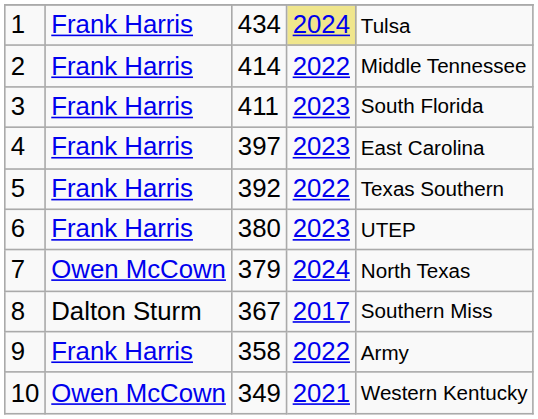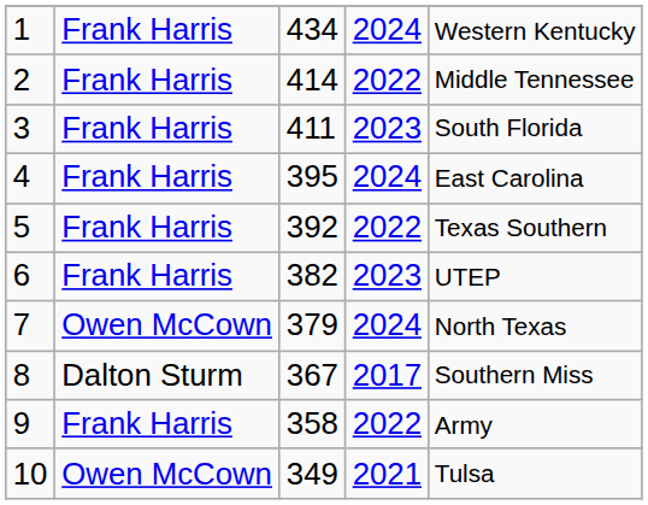1 | column 4: khaki background -> no background
1 | column 5: Tulsa -> Western Kentucky
4 | column 3: 397 -> 395
4 | column 4: 2023 -> 2024
6 | column 3: 380 -> 382
10 | column 5: Western Kentucky -> Tulsa
